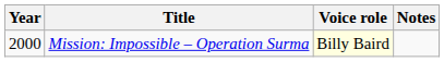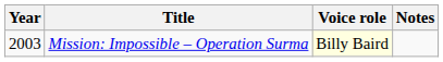Mission: Impossible – Operation Surma | Year: 2000 -> 2003
